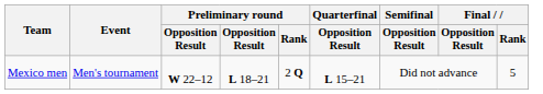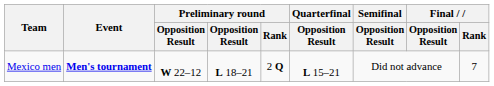Mexico men | Event: normal -> bold
Mexico men | Final / Rank: 5 -> 7
